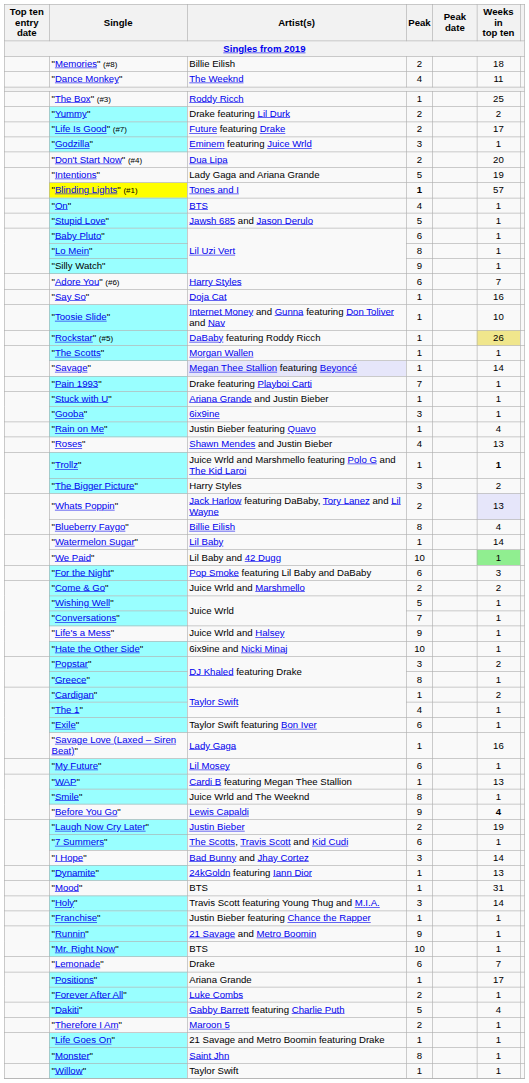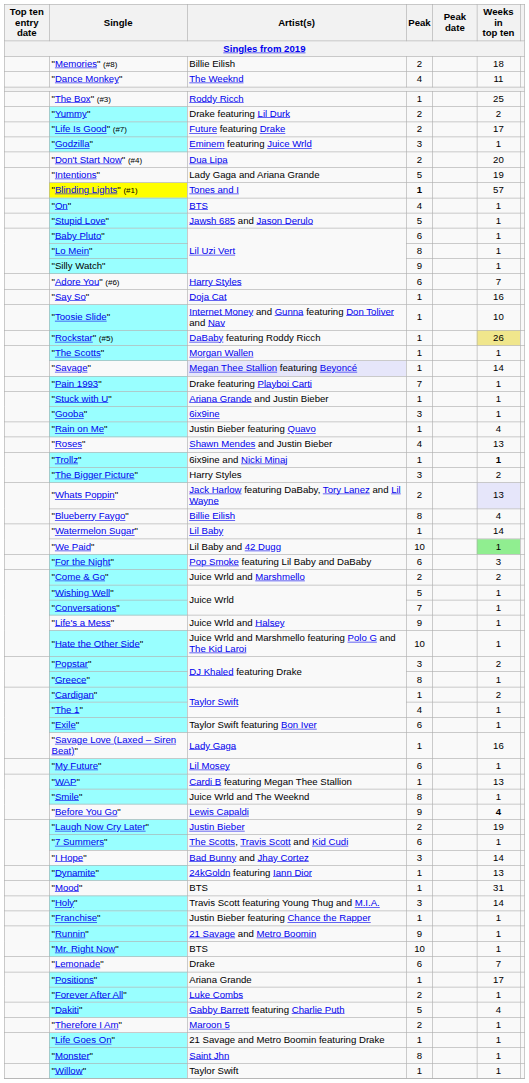"Trollz" | Artist(s): Juice Wrld and Marshmello featuring Polo G and The Kid Laroi -> 6ix9ine and Nicki Minaj
"Hate the Other Side" | Artist(s): 6ix9ine and Nicki Minaj -> Juice Wrld and Marshmello featuring Polo G and The Kid Laroi
